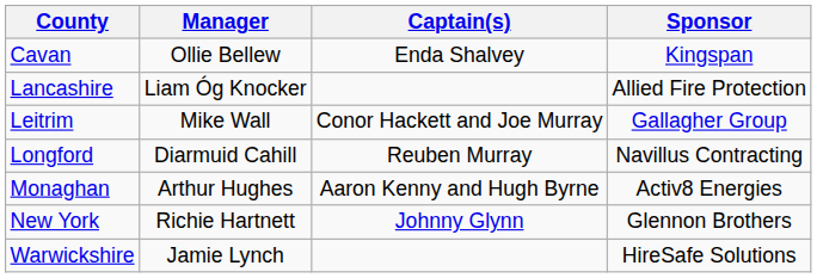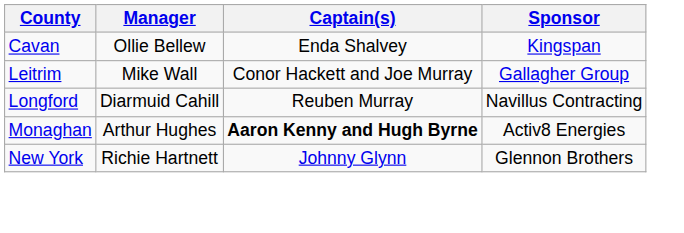- row: Lancashire | Liam Óg Knocker | Allied Fire Protection
Monaghan | Captain(s): normal -> bold
- row: Warwickshire | Jamie Lynch | HireSafe Solutions
